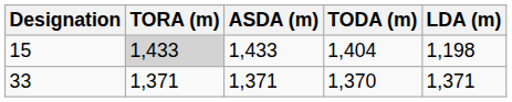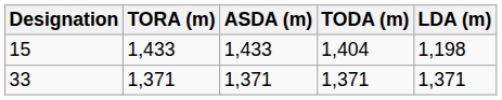15 | TORA (m): lightgrey background -> no background
33 | TODA (m): 1,370 -> 1,371
